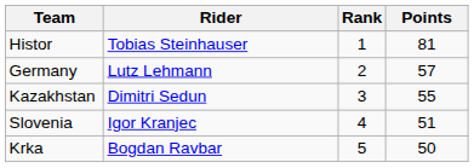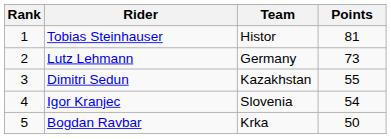columns swapped: Rank <-> Team
Lutz Lehmann | Points: 57 -> 73
Igor Kranjec | Points: 51 -> 54
